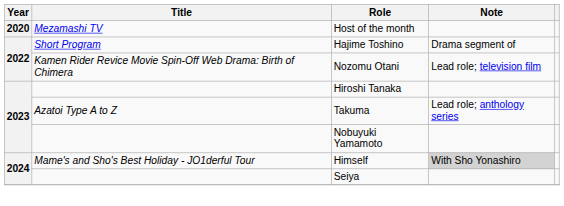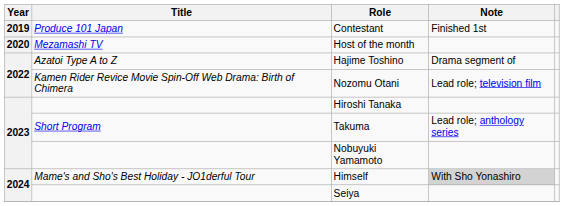+ row: 2019 | Produce 101 Japan | Contestant | Finished 1st
Hajime Toshino | Title: Short Program -> Azatoi Type A to Z
Takuma | Title: Azatoi Type A to Z -> Short Program
